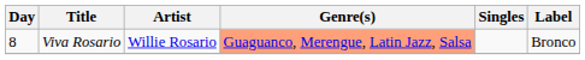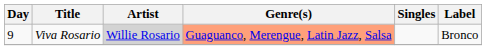Viva Rosario | Day: 8 -> 9
Viva Rosario | Artist: no background -> lightgrey background
